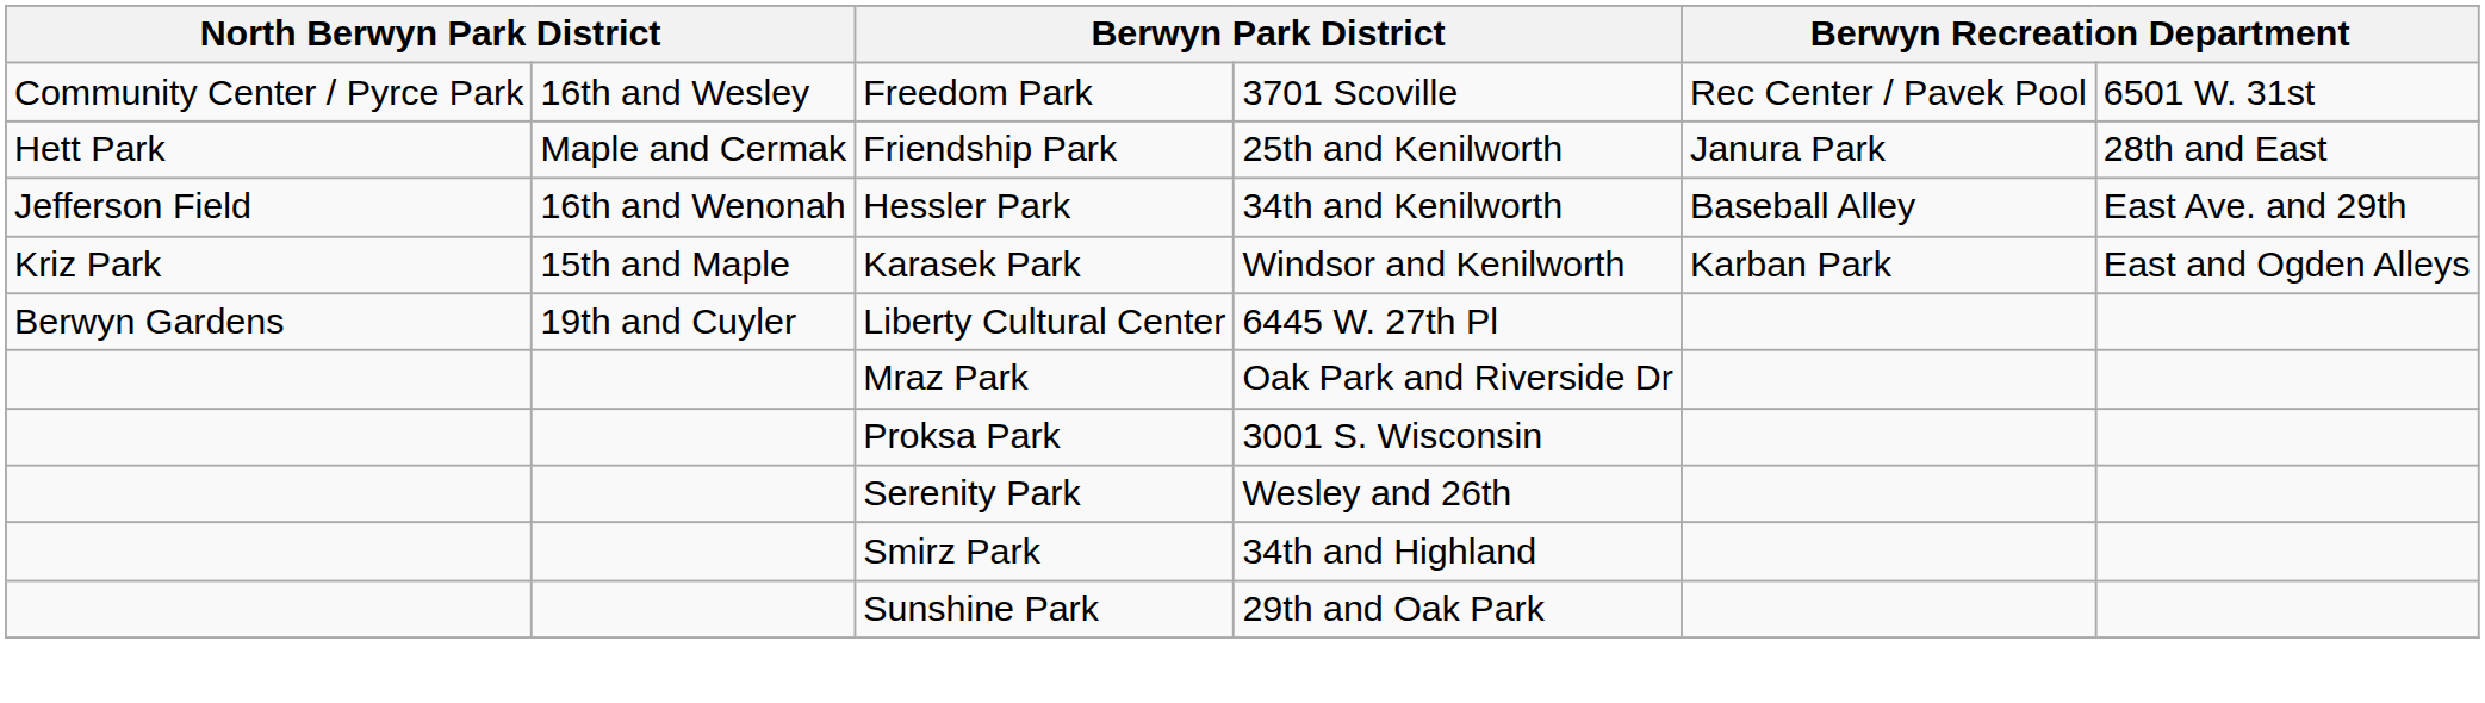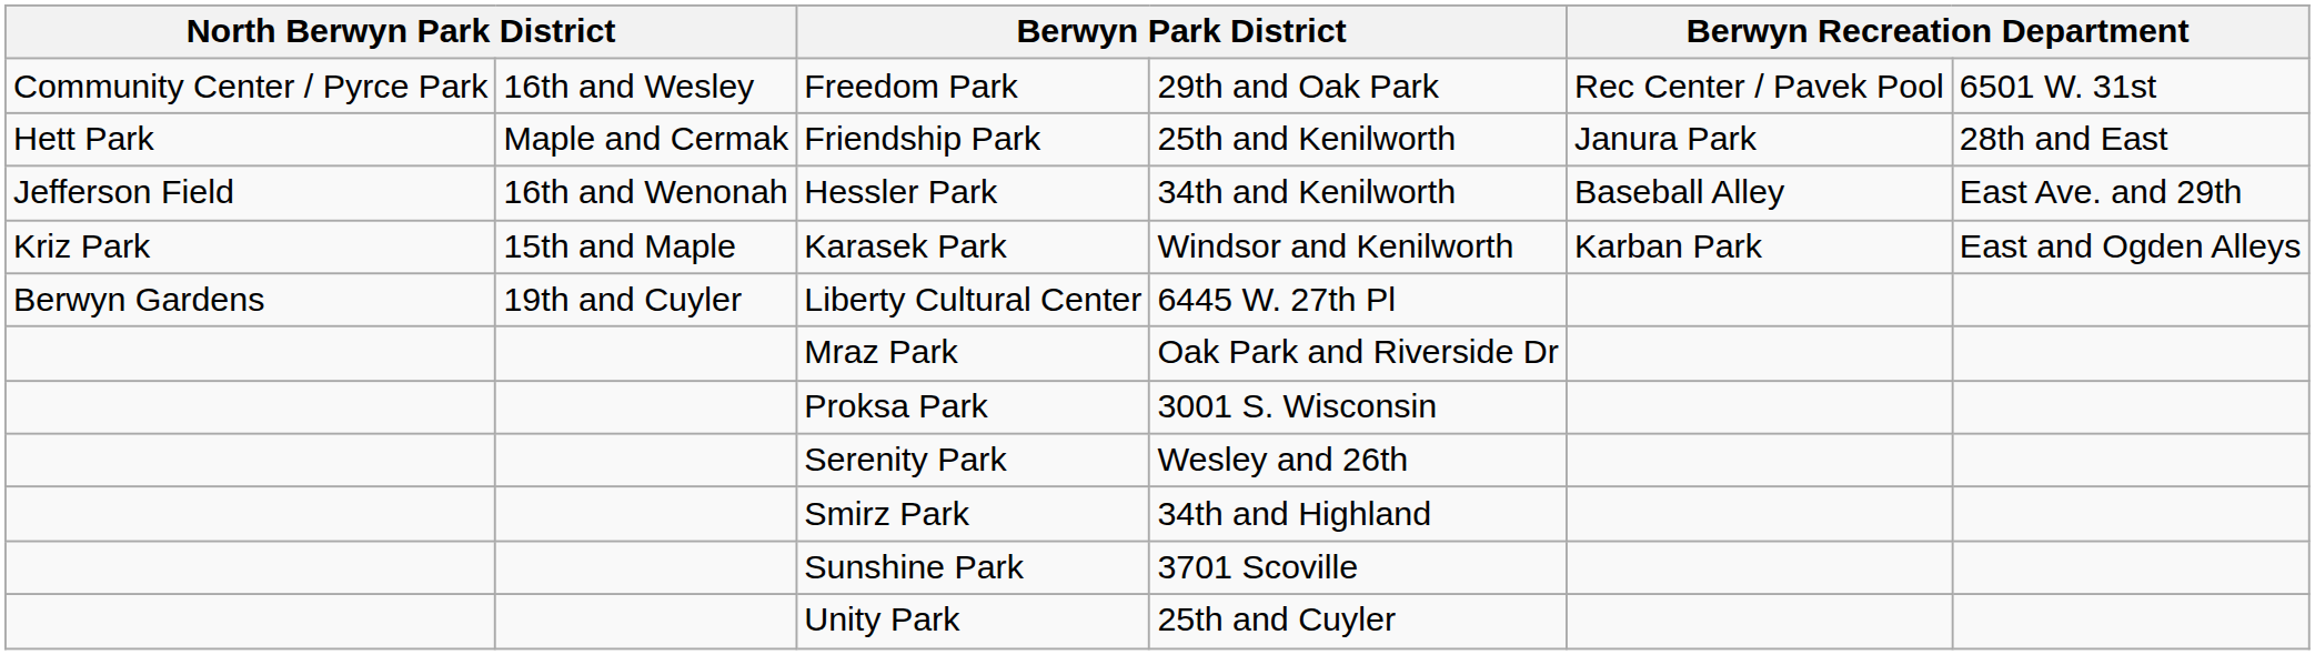Freedom Park | column 4: 3701 Scoville -> 29th and Oak Park
Sunshine Park | column 4: 29th and Oak Park -> 3701 Scoville
+ row: Unity Park | 25th and Cuyler
